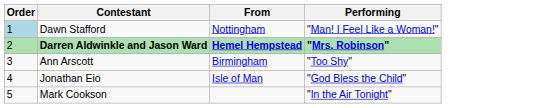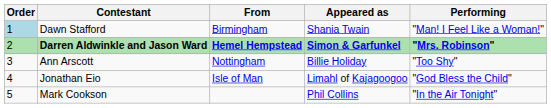+ column: Appeared as | Shania Twain | Simon & Garfunkel | Billie Holiday | Limahl of Kajagoogoo | Phil Collins
Dawn Stafford | From: Nottingham -> Birmingham
Ann Arscott | From: Birmingham -> Nottingham
